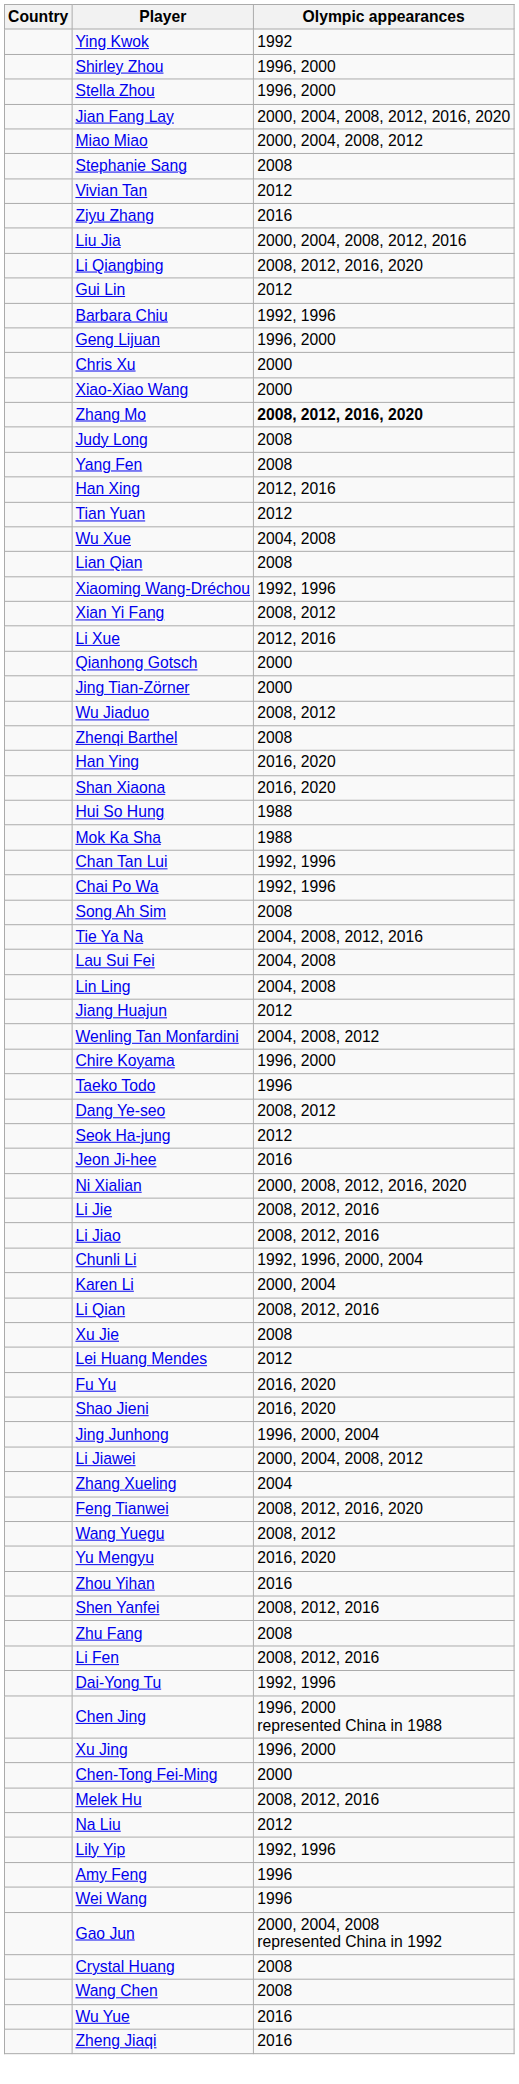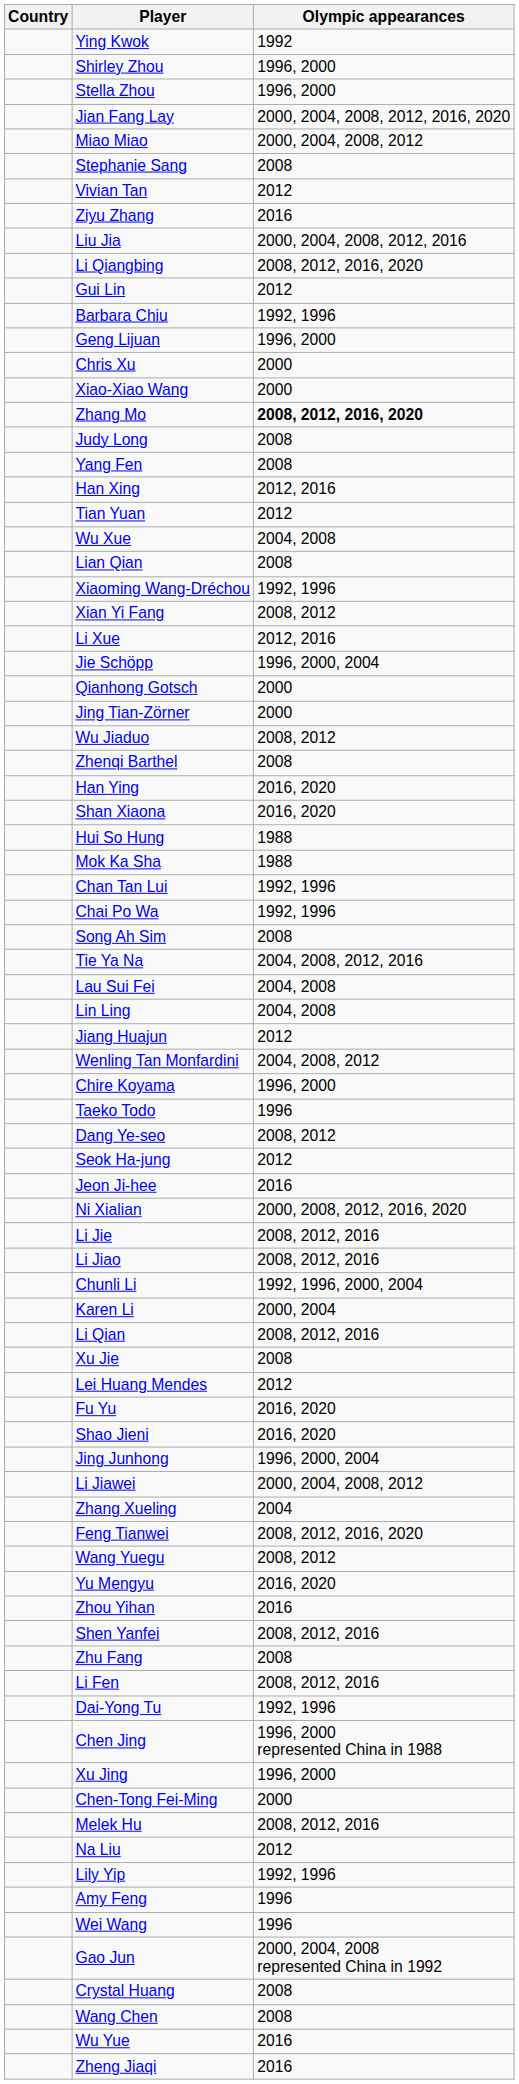+ row: Jie Schöpp | 1996, 2000, 2004
